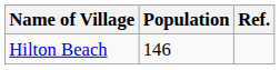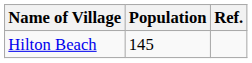Hilton Beach | Population: 146 -> 145
